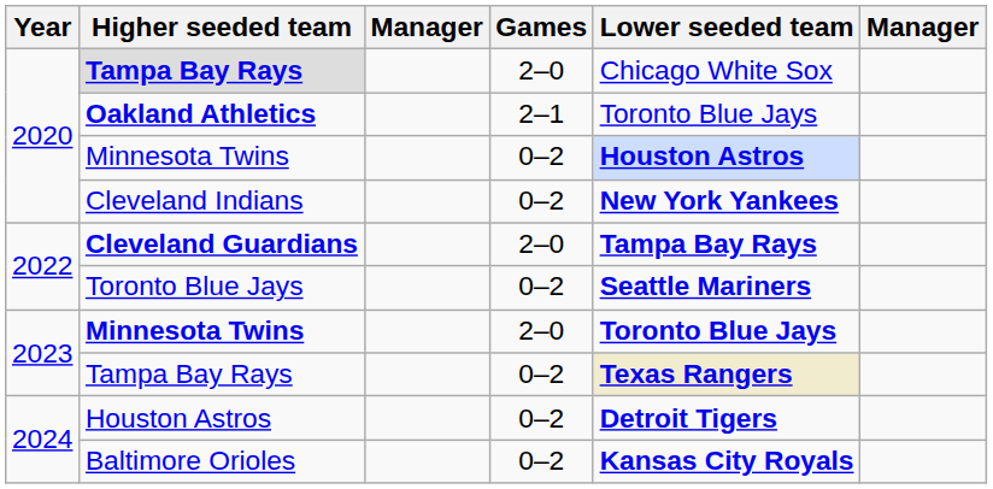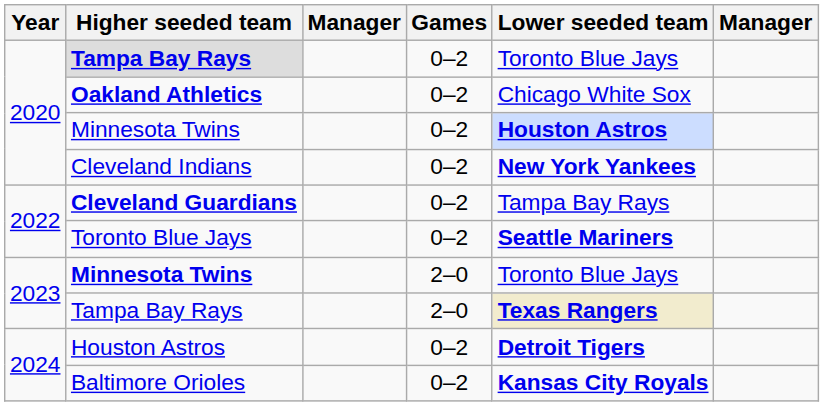2020 / Tampa Bay Rays | Games: 2–0 -> 0–2
2020 / Tampa Bay Rays | Lower seeded team: Chicago White Sox -> Toronto Blue Jays
Oakland Athletics | Games: 2–1 -> 0–2
Oakland Athletics | Lower seeded team: Toronto Blue Jays -> Chicago White Sox
Cleveland Guardians | Games: 2–0 -> 0–2
Cleveland Guardians | Lower seeded team: bold -> normal
2023 / Minnesota Twins | Lower seeded team: bold -> normal
2023 / Tampa Bay Rays | Games: 0–2 -> 2–0
